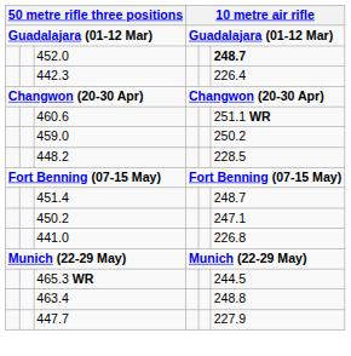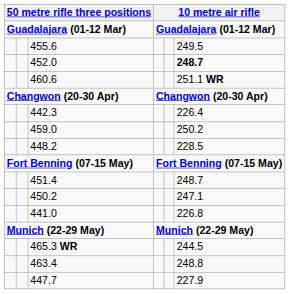+ row: 455.6 | 249.5
rows swapped: 442.3 <-> 460.6
